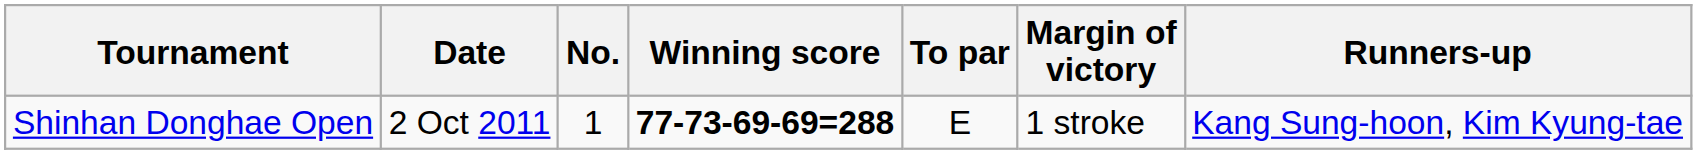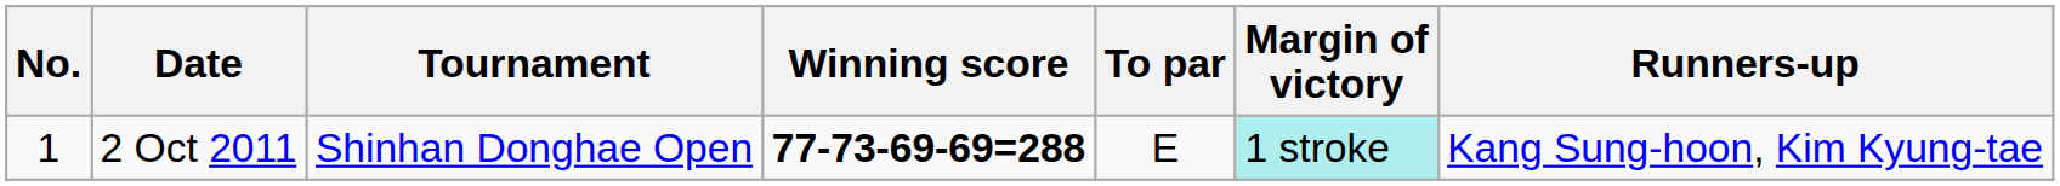columns swapped: No. <-> Tournament
2 Oct 2011 | Margin of victory: no background -> paleturquoise background
